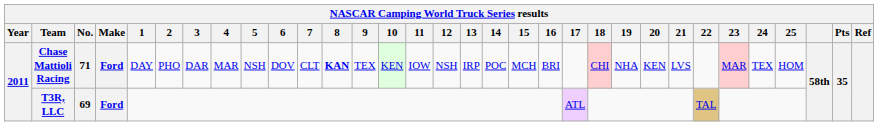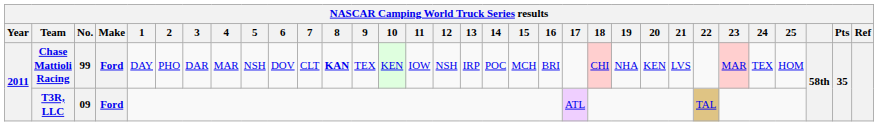Chase Mattioli Racing | No.: 71 -> 99
T3R, LLC | No.: 69 -> 09
